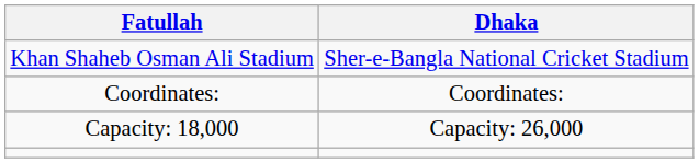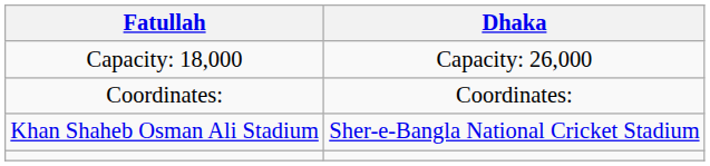rows swapped: Khan Shaheb Osman Ali Stadium <-> Capacity: 18,000
